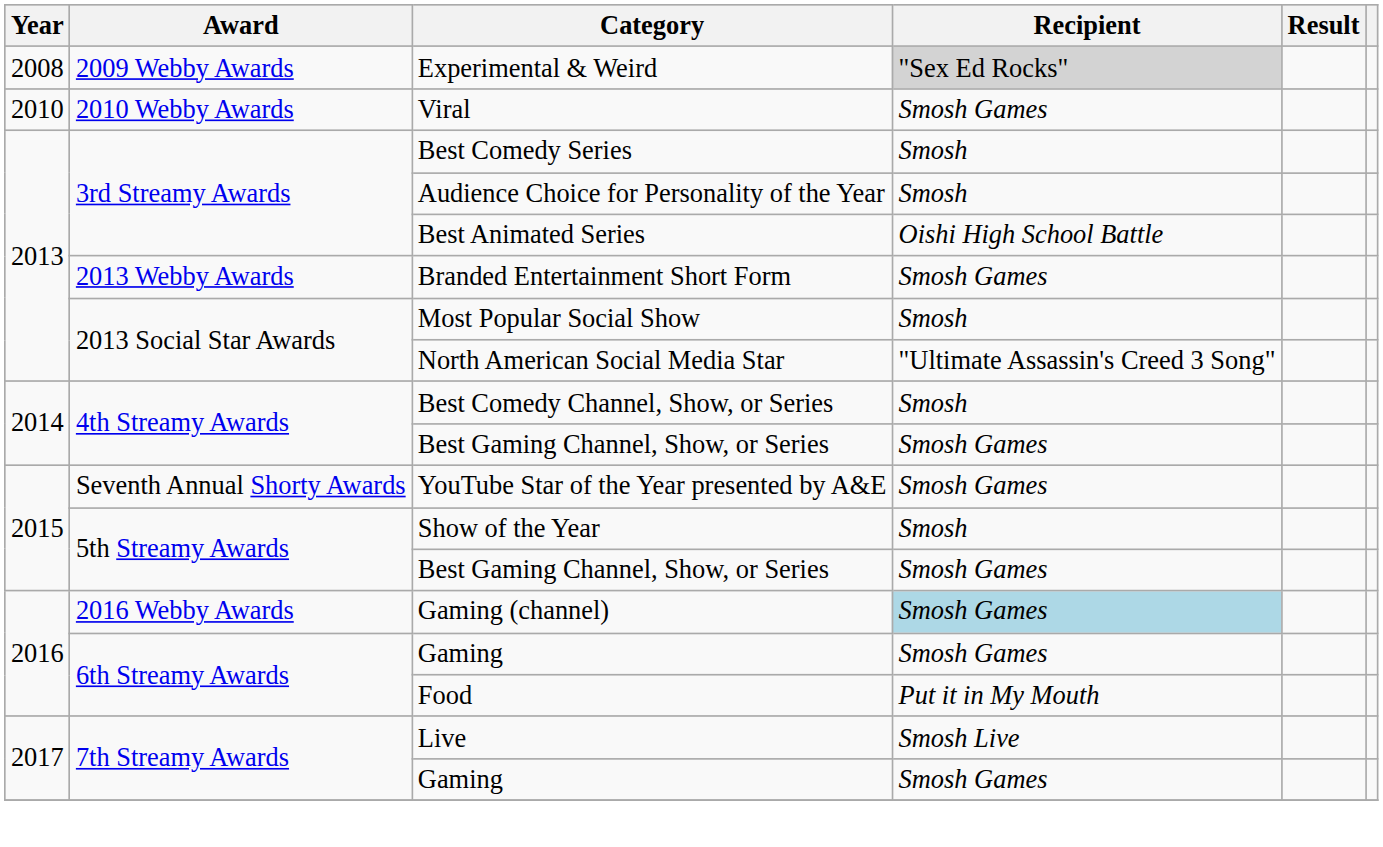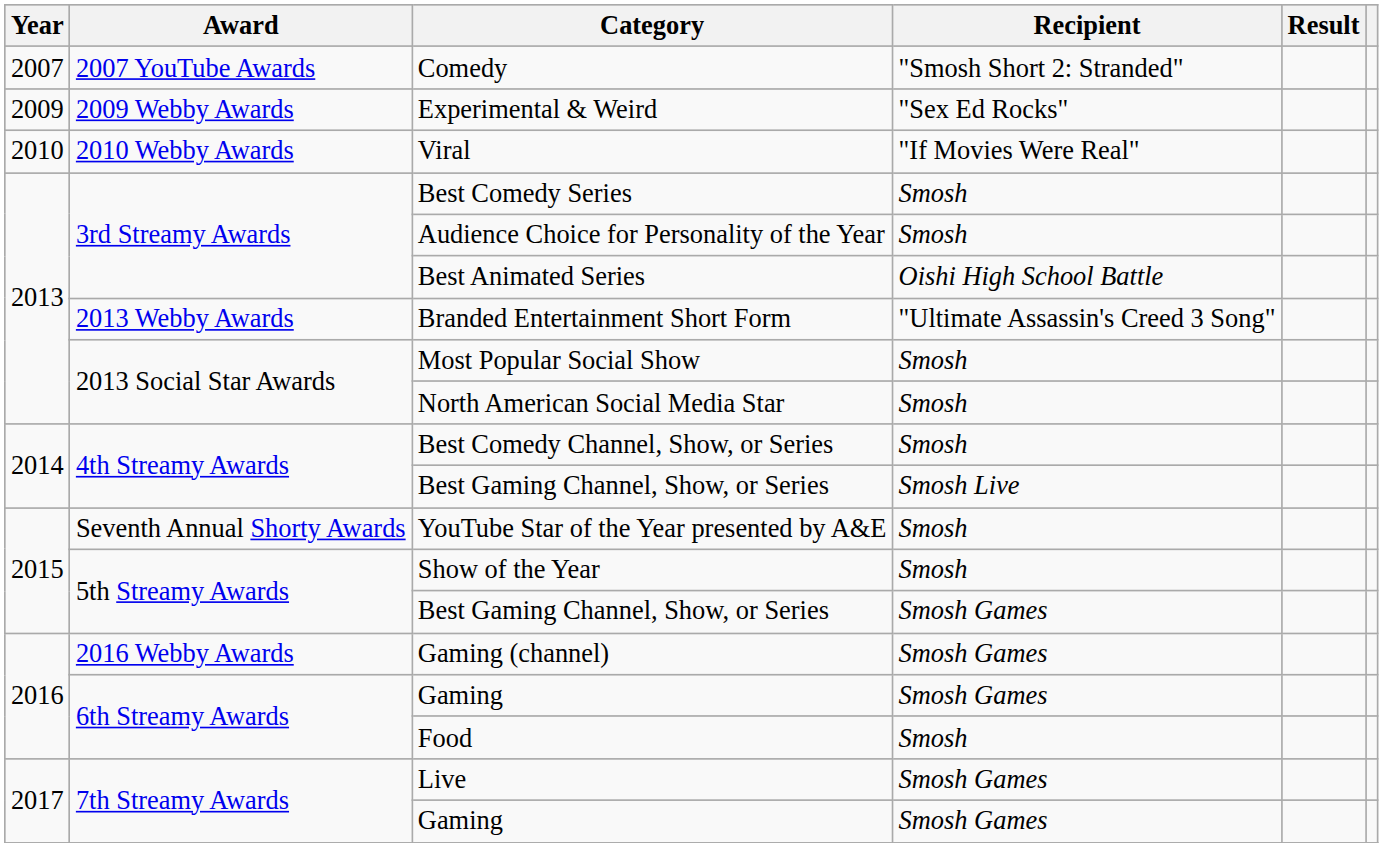+ row: 2007 | 2007 YouTube Awards | Comedy | "Smosh Short 2: Stranded"
Experimental & Weird | Year: 2008 -> 2009
Experimental & Weird | Recipient: lightgrey background -> no background
Viral | Recipient: Smosh Games -> "If Movies Were Real"
Branded Entertainment Short Form | Recipient: Smosh Games -> "Ultimate Assassin's Creed 3 Song"
North American Social Media Star | Recipient: "Ultimate Assassin's Creed 3 Song" -> Smosh
4th Streamy Awards / Best Gaming Channel, Show, or Series | Recipient: Smosh Games -> Smosh Live
YouTube Star of the Year presented by A&E | Recipient: Smosh Games -> Smosh
Gaming (channel) | Recipient: lightblue background -> no background
Food | Recipient: Put it in My Mouth -> Smosh
Live | Recipient: Smosh Live -> Smosh Games
